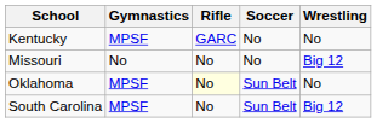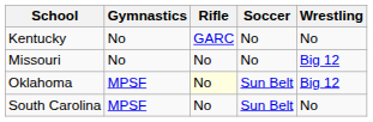Kentucky | Gymnastics: MPSF -> No
Oklahoma | Wrestling: No -> Big 12
South Carolina | Wrestling: Big 12 -> No
